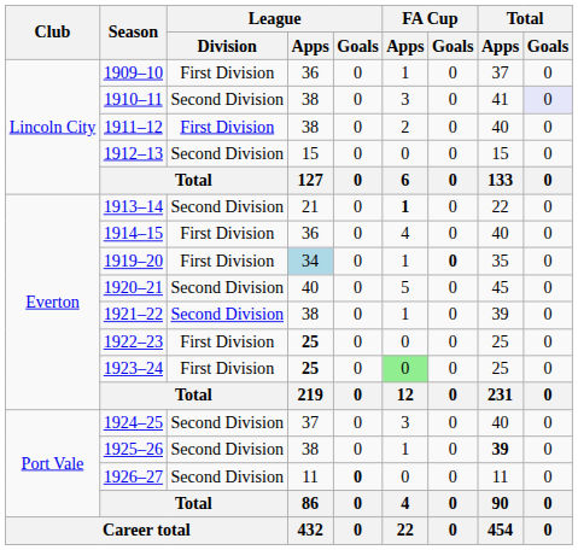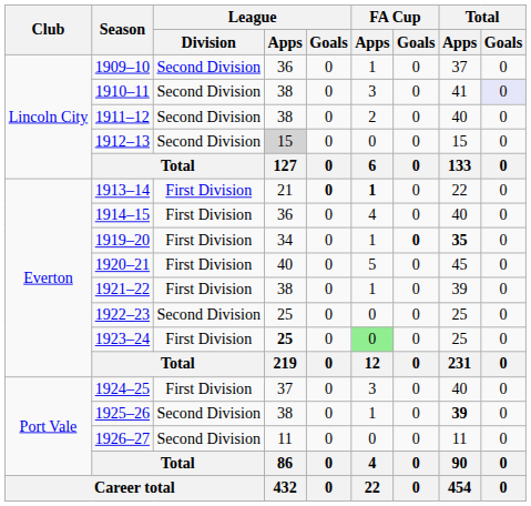1909–10 | League / Division: First Division -> Second Division
1911–12 | League / Division: First Division -> Second Division
1912–13 | League / Apps: no background -> lightgrey background
1913–14 | League / Division: Second Division -> First Division
1913–14 | League / Goals: normal -> bold
1919–20 | League / Apps: lightblue background -> no background
1919–20 | Total / Apps: normal -> bold
1920–21 | League / Division: Second Division -> First Division
1921–22 | League / Division: Second Division -> First Division
1922–23 | League / Division: First Division -> Second Division
1922–23 | League / Apps: bold -> normal
1924–25 | League / Division: Second Division -> First Division
1926–27 | League / Goals: bold -> normal
